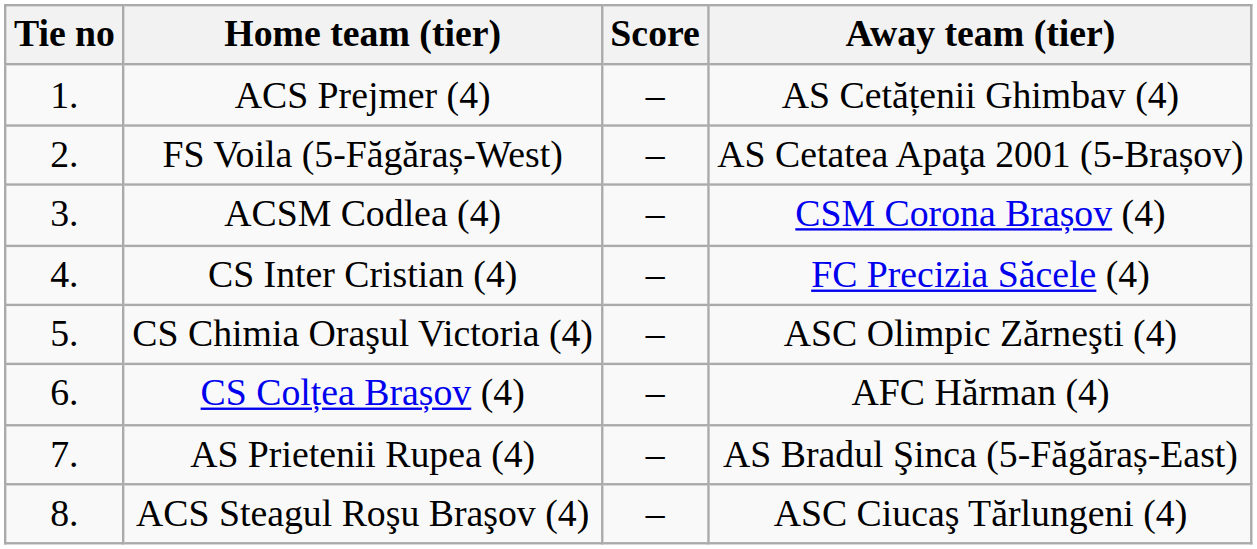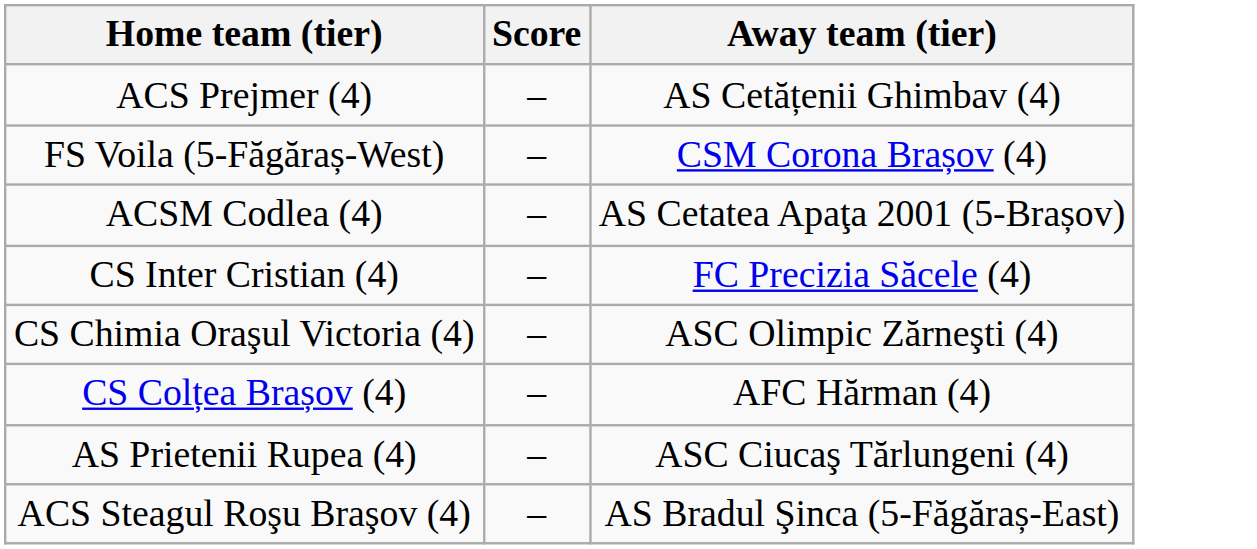- column: Tie no | 1. | 2. | 3. | 4. | 5. | 6. | 7. | 8.
FS Voila (5-Făgăraș-West) | Away team (tier): AS Cetatea Apaţa 2001 (5-Brașov) -> CSM Corona Brașov (4)
ACSM Codlea (4) | Away team (tier): CSM Corona Brașov (4) -> AS Cetatea Apaţa 2001 (5-Brașov)
AS Prietenii Rupea (4) | Away team (tier): AS Bradul Şinca (5-Făgăraș-East) -> ASC Ciucaş Tărlungeni (4)
ACS Steagul Roşu Braşov (4) | Away team (tier): ASC Ciucaş Tărlungeni (4) -> AS Bradul Şinca (5-Făgăraș-East)
